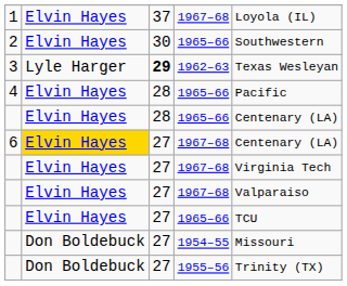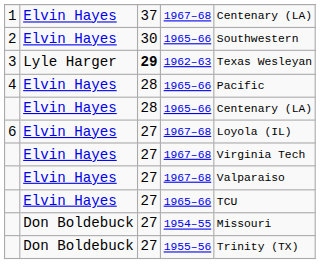1 | column 5: Loyola (IL) -> Centenary (LA)
6 | column 2: gold background -> no background
6 | column 5: Centenary (LA) -> Loyola (IL)
